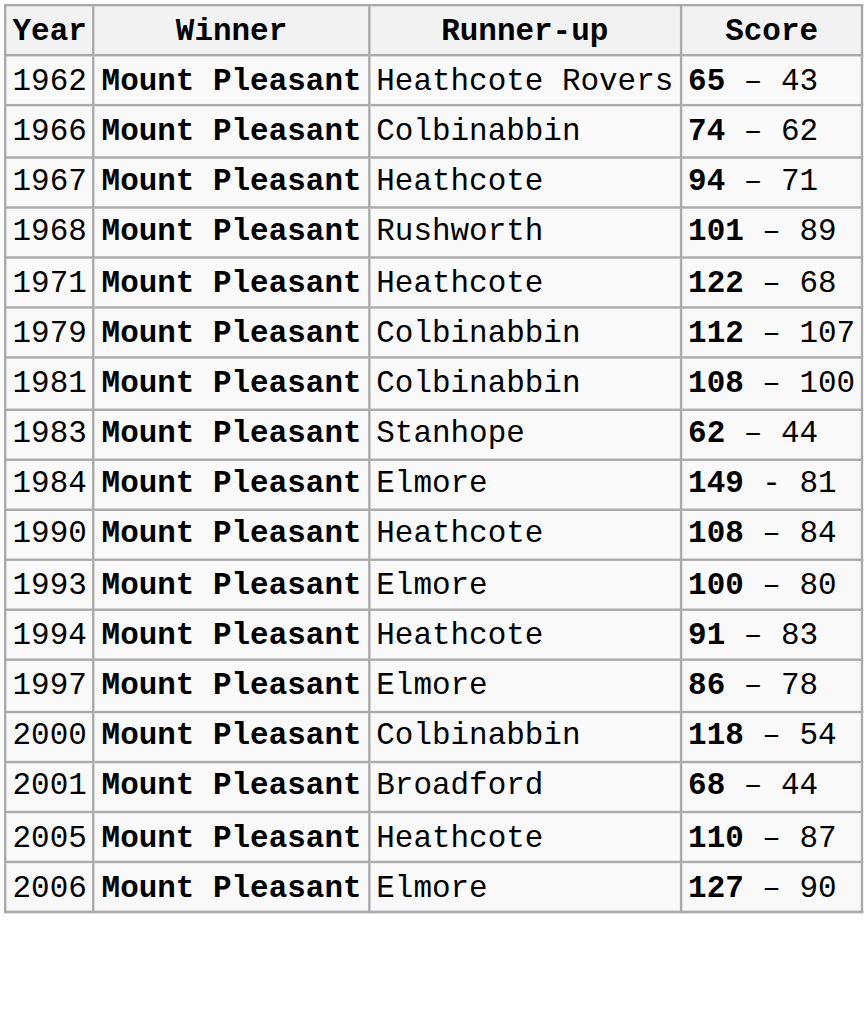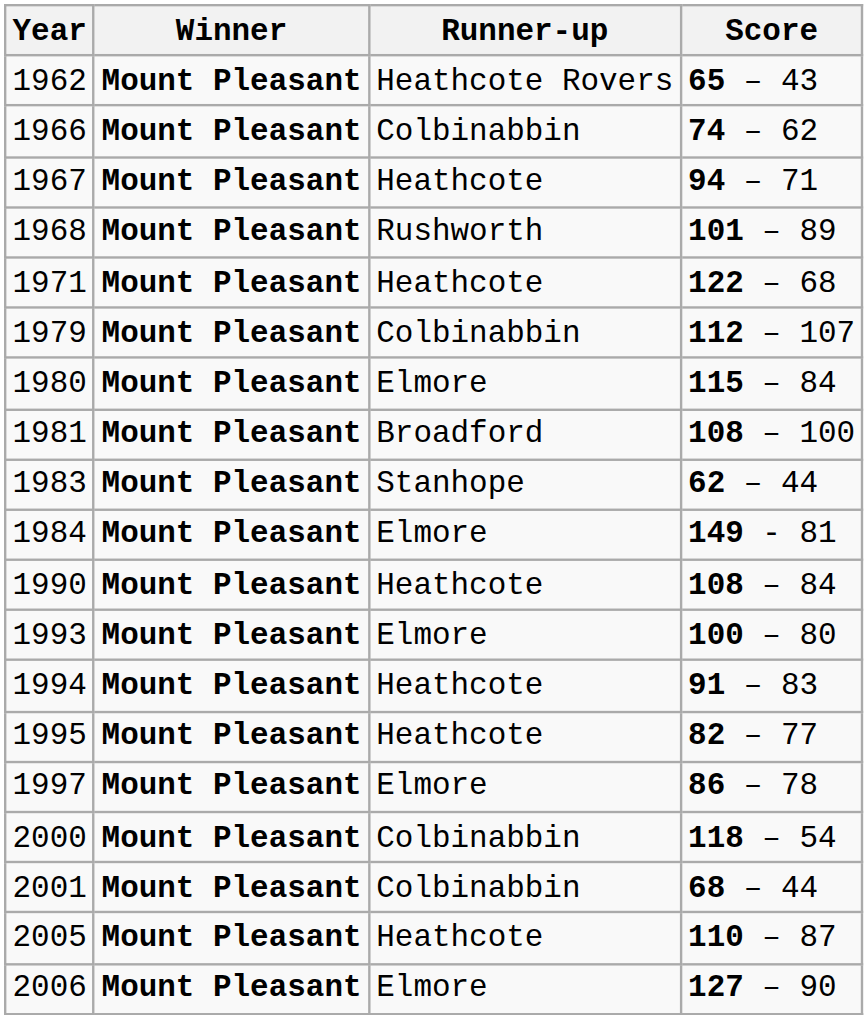+ row: 1980 | Mount Pleasant | Elmore | 115 – 84
1981 | Runner-up: Colbinabbin -> Broadford
+ row: 1995 | Mount Pleasant | Heathcote | 82 – 77
2001 | Runner-up: Broadford -> Colbinabbin
